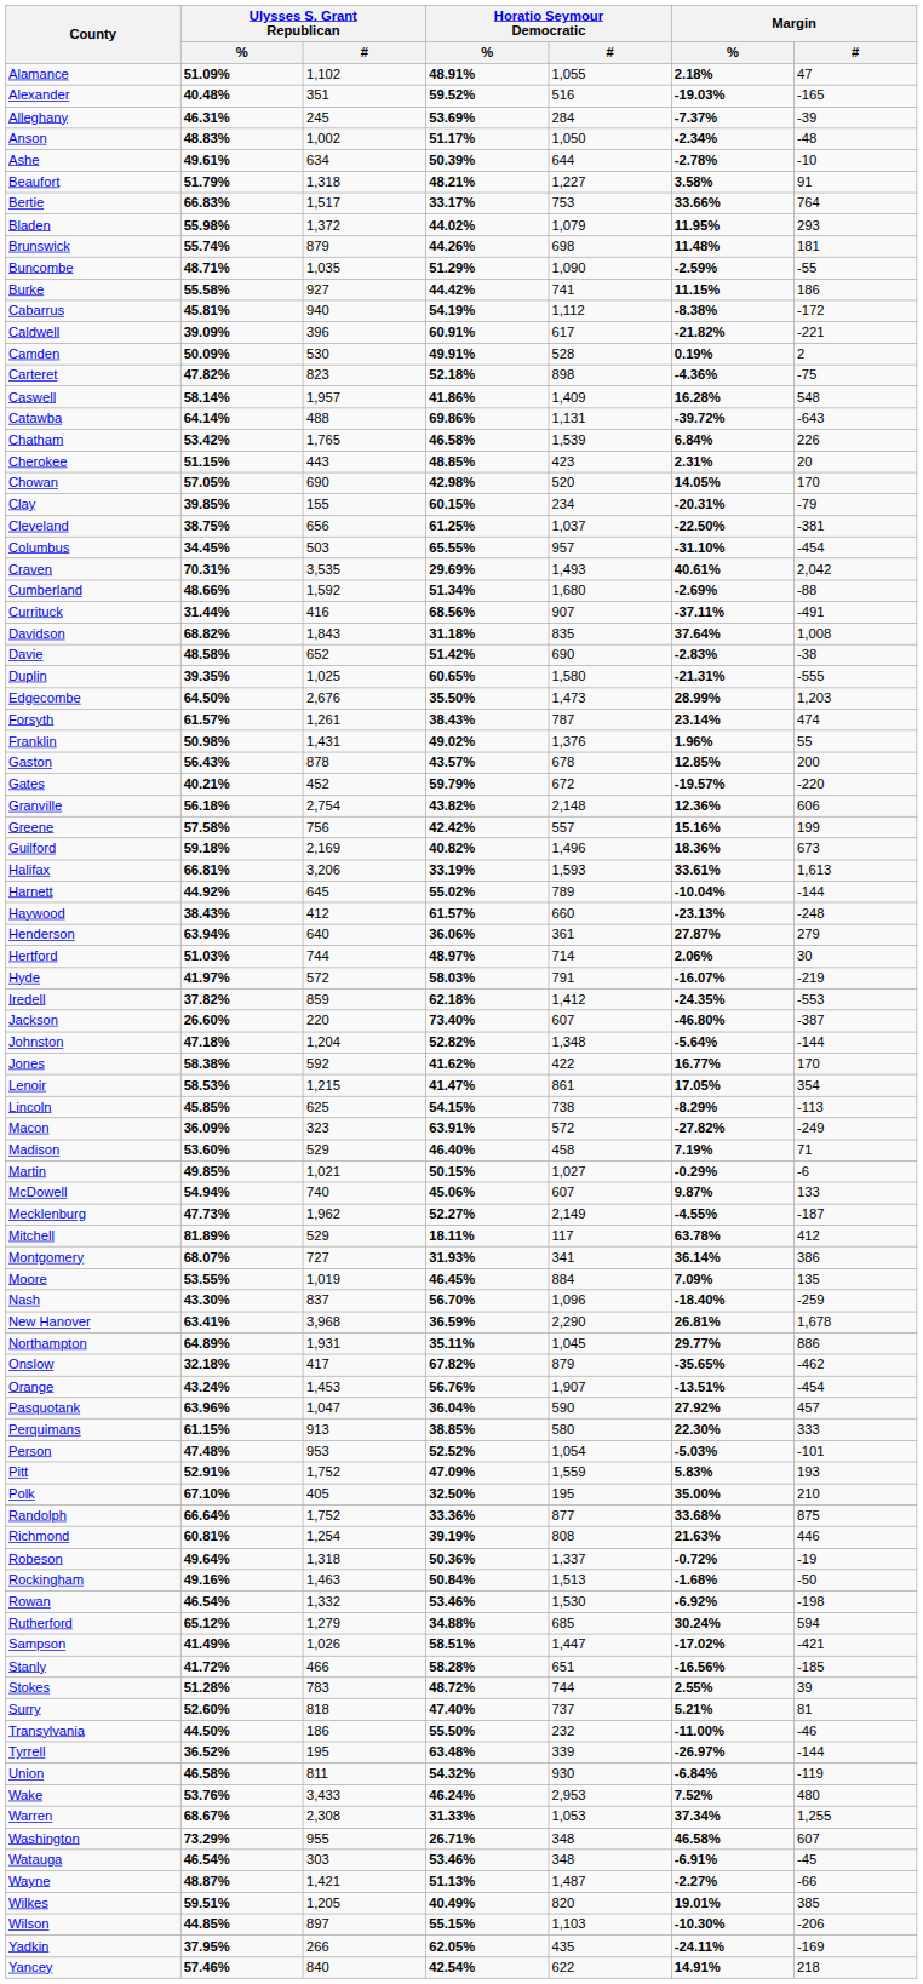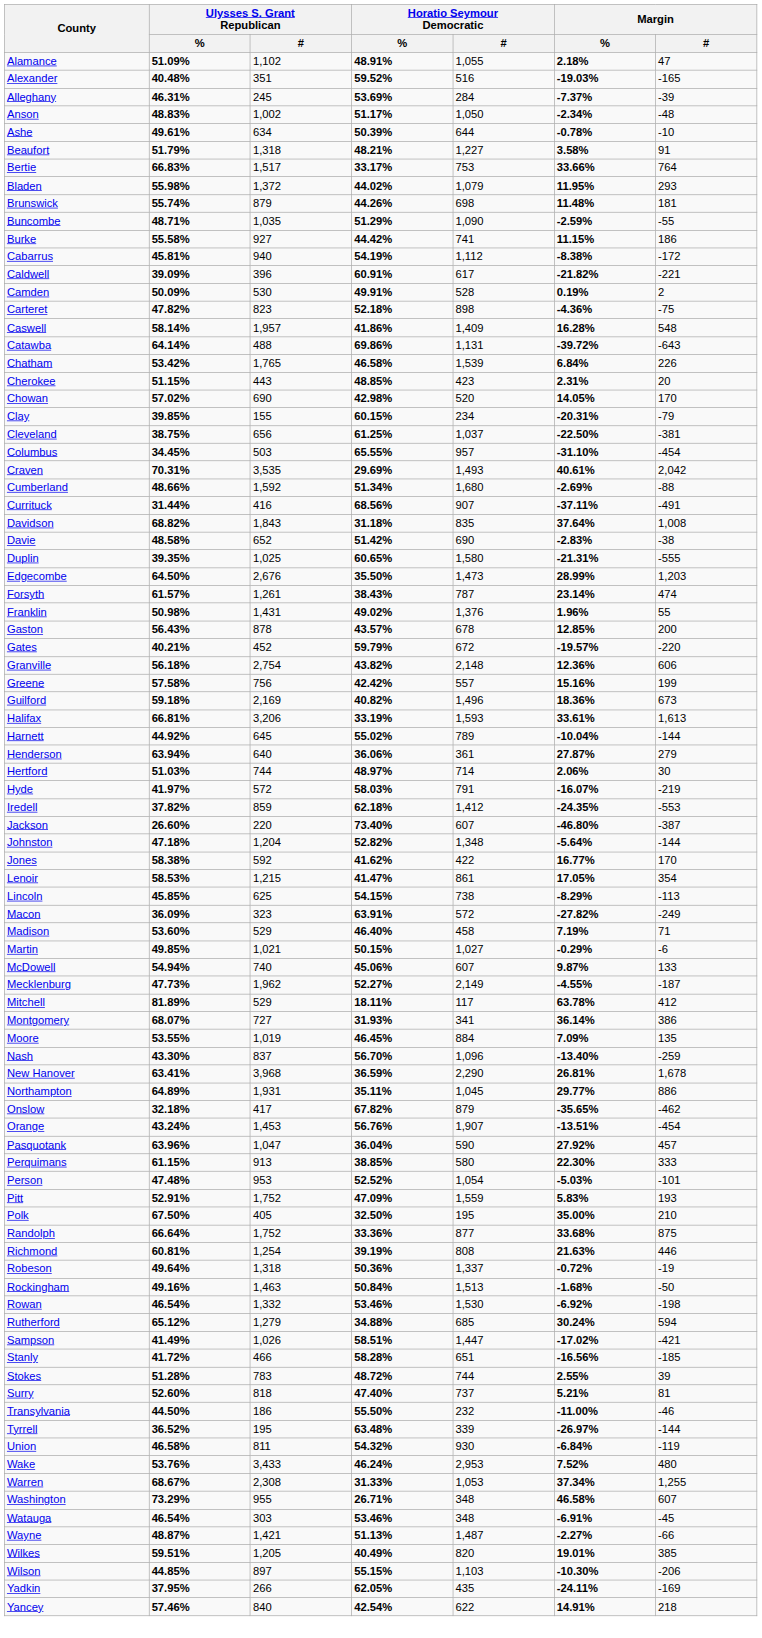Ashe | Margin / %: -2.78% -> -0.78%
Chowan | Ulysses S. Grant Republican / %: 57.05% -> 57.02%
- row: Haywood | 38.43% | 412 | 61.57% | 660 | -23.13% | -248
Nash | Margin / %: -18.40% -> -13.40%
Polk | Ulysses S. Grant Republican / %: 67.10% -> 67.50%
